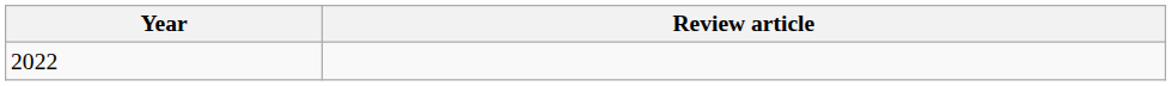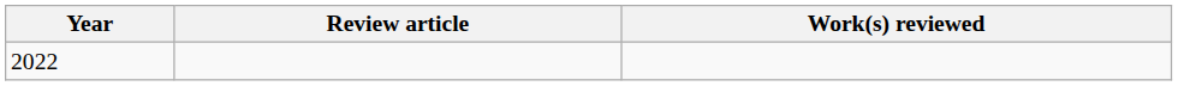+ column: Work(s) reviewed
